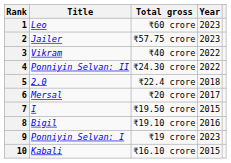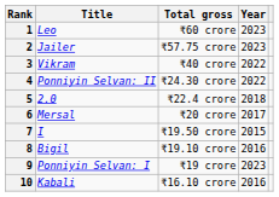10 | Year: 2015 -> 2016
